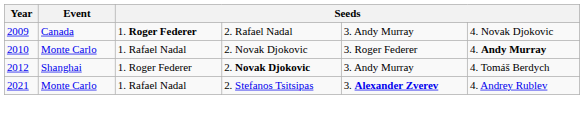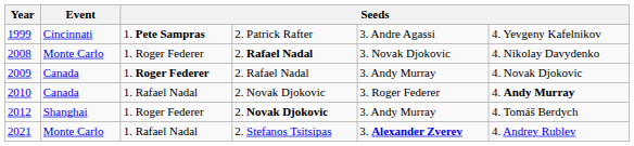+ row: 1999 | Cincinnati | 1. Pete Sampras | 2. Patrick Rafter | 3. Andre Agassi | 4. Yevgeny Kafelnikov
+ row: 2008 | Monte Carlo | 1. Roger Federer | 2. Rafael Nadal | 3. Novak Djokovic | 4. Nikolay Davydenko
2010 | Event: Monte Carlo -> Canada
